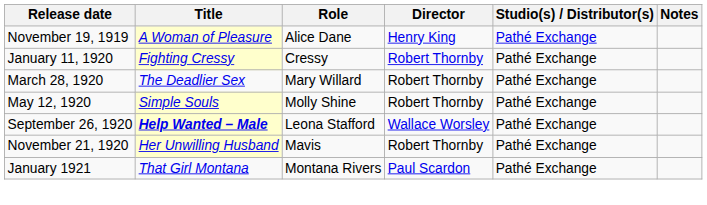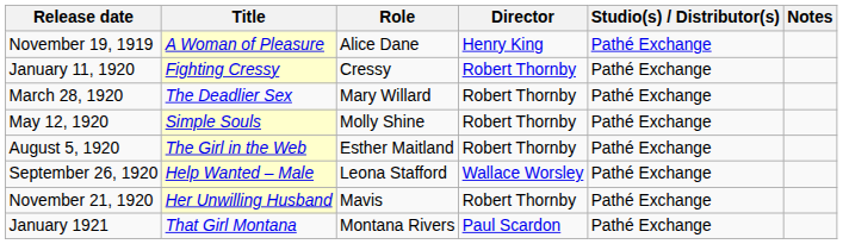+ row: August 5, 1920 | The Girl in the Web | Esther Maitland | Robert Thornby | Pathé Exchange
September 26, 1920 | Title: bold -> normal
